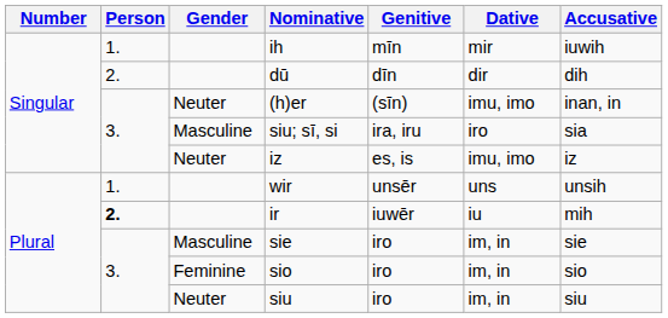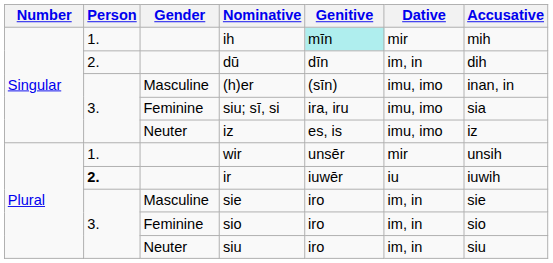ih | Genitive: no background -> paleturquoise background
ih | Accusative: iuwih -> mih
dū | Dative: dir -> im, in
(h)er | Gender: Neuter -> Masculine
siu; sī, si | Gender: Masculine -> Feminine
siu; sī, si | Dative: iro -> imu, imo
wir | Dative: uns -> mir
ir | Accusative: mih -> iuwih
